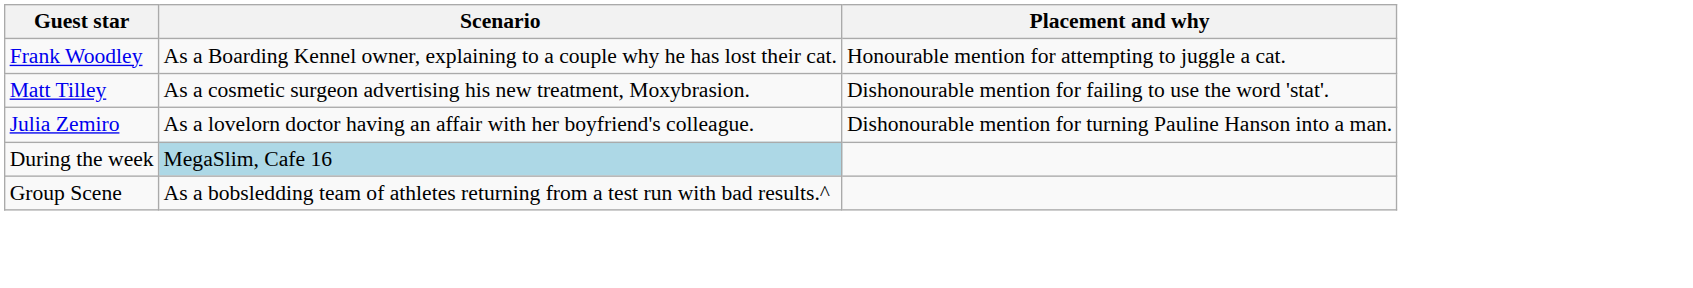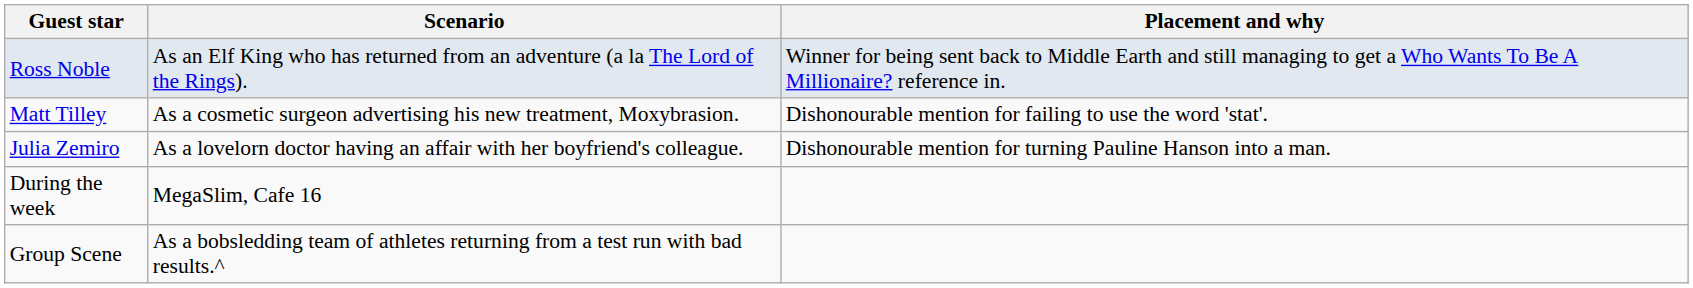- row: Frank Woodley | As a Boarding Kennel owner, explaining to a couple why he has lost their cat. | Honourable mention for attempting to juggle a cat.
+ row: Ross Noble | As an Elf King who has returned from an adventure (a la The Lord of the Rings). | Winner for being sent back to Middle Earth and still managing to get a Who Wants To Be A Millionaire? reference in.
During the week | Scenario: lightblue background -> no background
